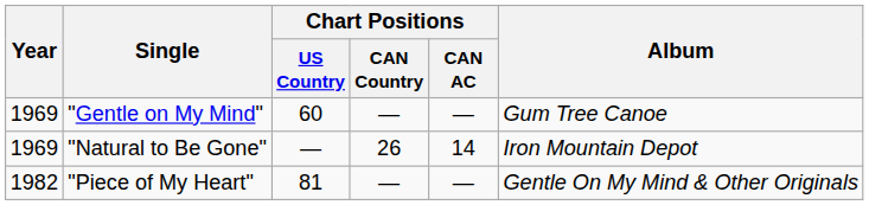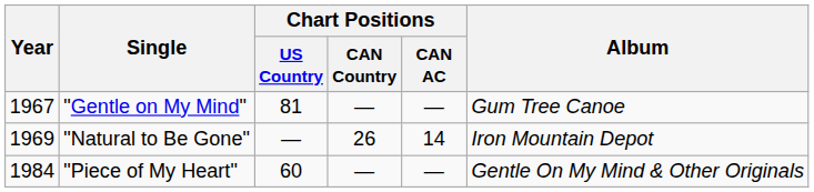"Gentle on My Mind" | Year: 1969 -> 1967
"Gentle on My Mind" | Chart Positions / US Country: 60 -> 81
"Piece of My Heart" | Year: 1982 -> 1984
"Piece of My Heart" | Chart Positions / US Country: 81 -> 60
